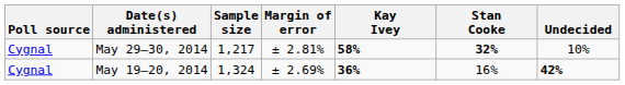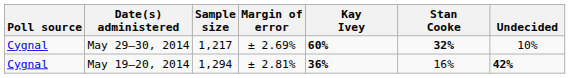May 29–30, 2014 | Margin of error: ± 2.81% -> ± 2.69%
May 29–30, 2014 | Kay Ivey: 58% -> 60%
May 19–20, 2014 | Sample size: 1,324 -> 1,294
May 19–20, 2014 | Margin of error: ± 2.69% -> ± 2.81%
